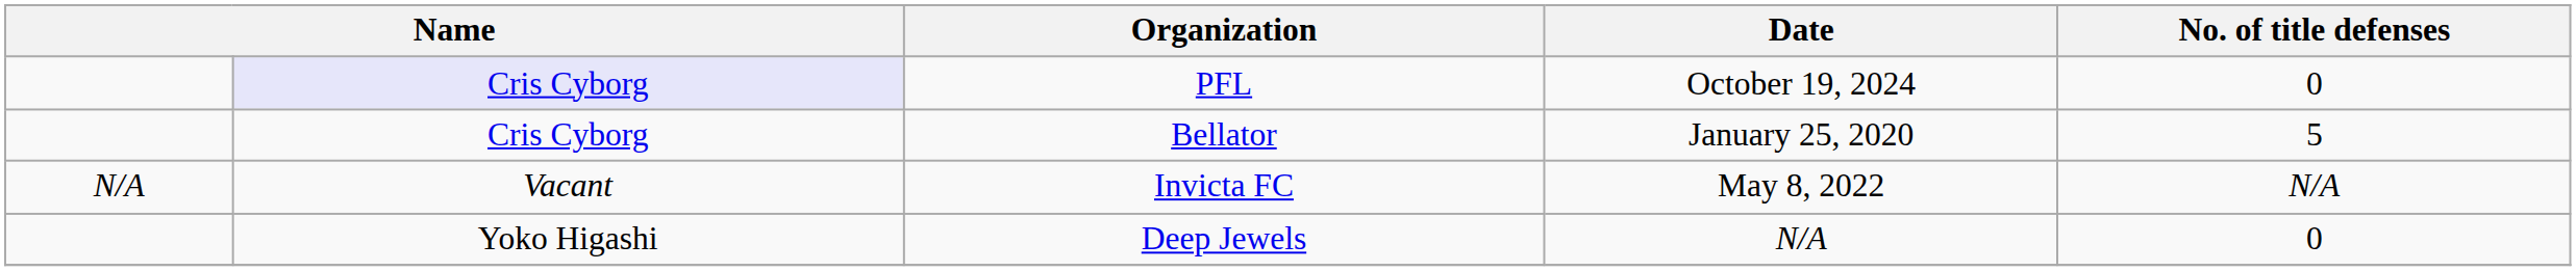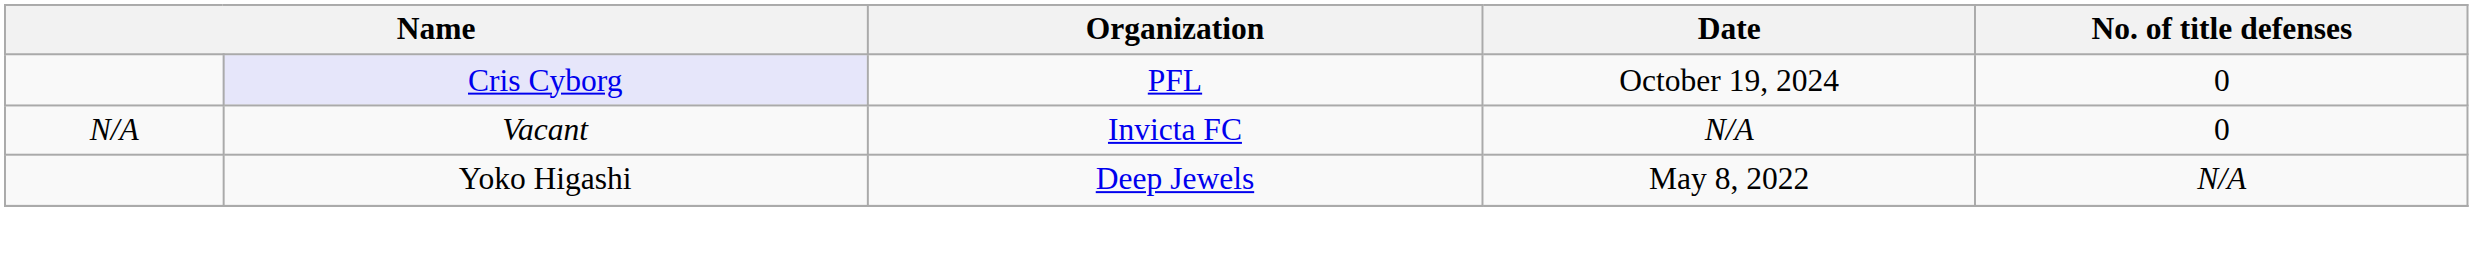- row: Cris Cyborg | Bellator | January 25, 2020 | 5
Invicta FC | Date: May 8, 2022 -> N/A
Invicta FC | No. of title defenses: N/A -> 0
Deep Jewels | Date: N/A -> May 8, 2022
Deep Jewels | No. of title defenses: 0 -> N/A
